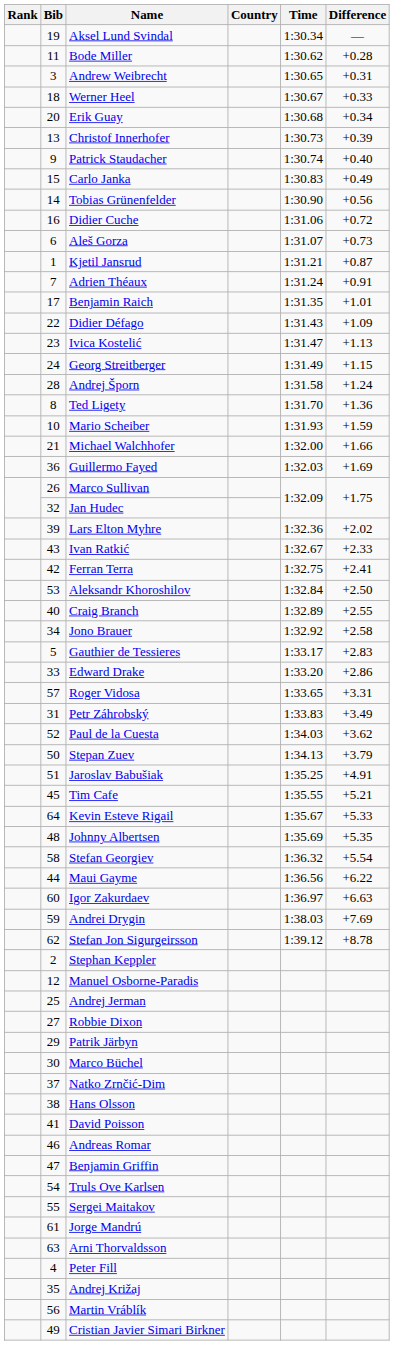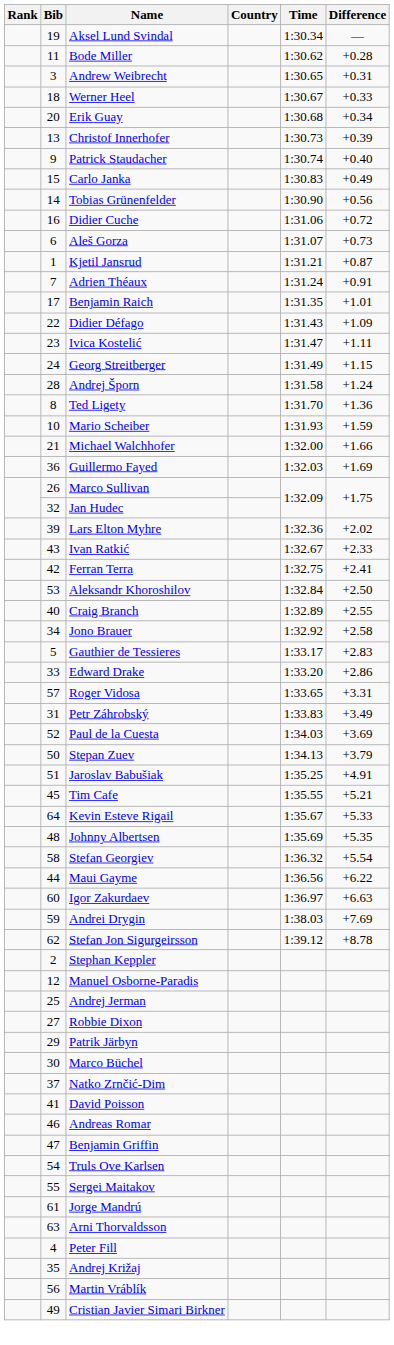Ivica Kostelić | Difference: +1.13 -> +1.11
Paul de la Cuesta | Difference: +3.62 -> +3.69
- row: 38 | Hans Olsson
